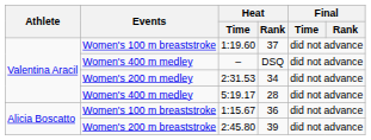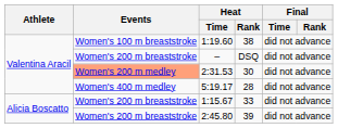1:19.60 | Heat / Rank: 37 -> 38
– | Events: Women's 400 m medley -> Women's 200 m breaststroke
2:31.53 | Events: no background -> lightsalmon background
2:31.53 | Heat / Rank: 34 -> 30
1:15.67 | Events: Women's 100 m breaststroke -> Women's 200 m breaststroke
1:15.67 | Heat / Rank: 36 -> 33
